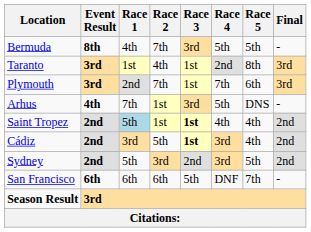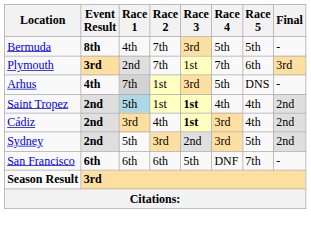- row: Taranto | 3rd | 1st | 4th | 1st | 2nd | 8th | 3rd
Arhus | Race 1: no background -> lightgrey background
Cádiz | Race 2: 5th -> 4th
